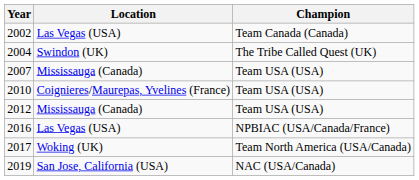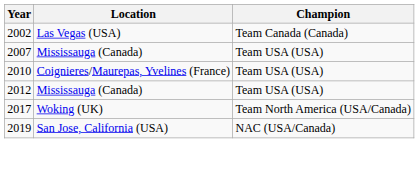- row: 2004 | Swindon (UK) | The Tribe Called Quest (UK)
- row: 2016 | Las Vegas (USA) | NPBIAC (USA/Canada/France)
